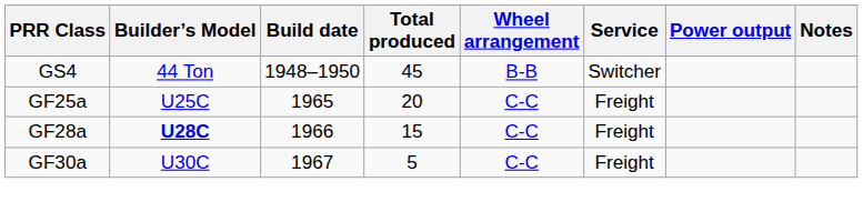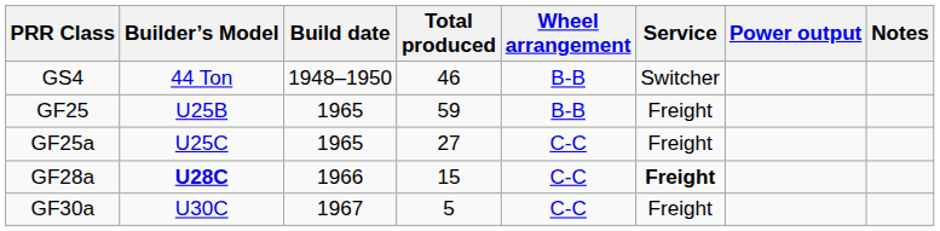GS4 | Total produced: 45 -> 46
+ row: GF25 | U25B | 1965 | 59 | B-B | Freight
GF25a | Total produced: 20 -> 27
GF28a | Service: normal -> bold
